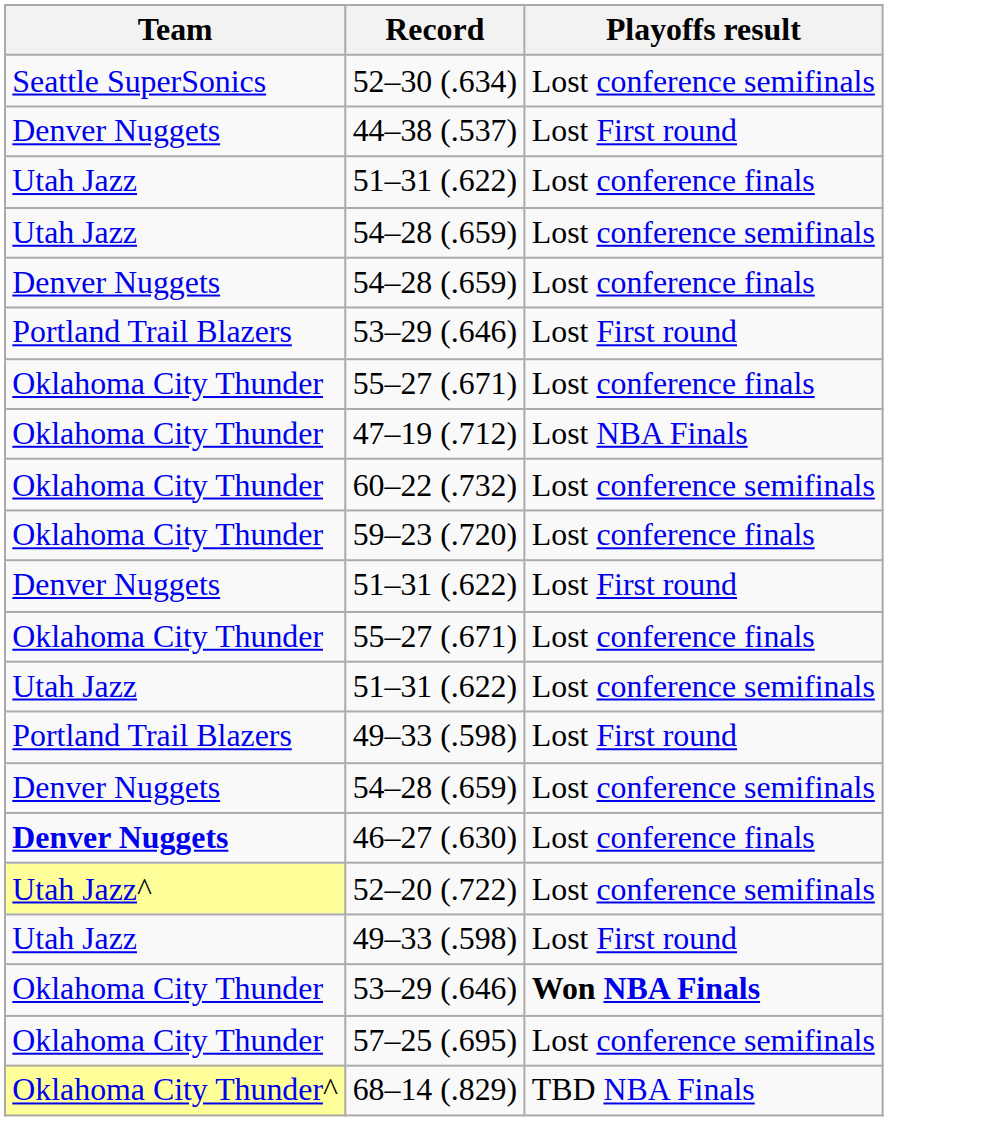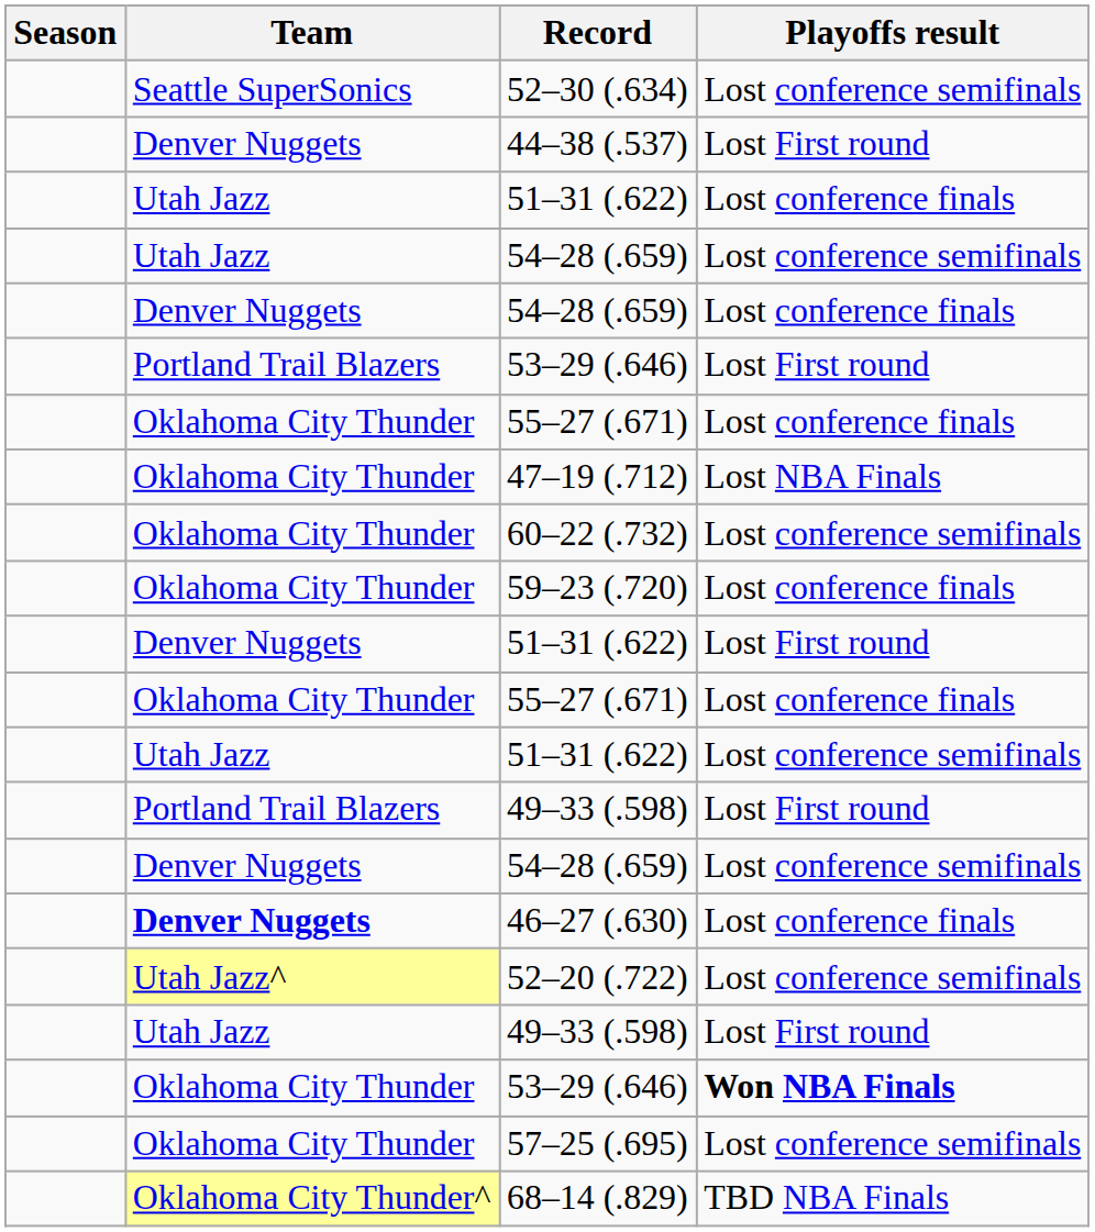+ column: Season
